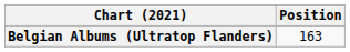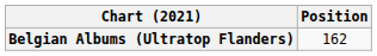Belgian Albums (Ultratop Flanders) | Position: 163 -> 162
